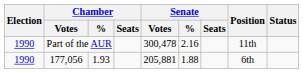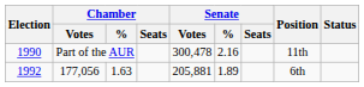177,056 | Election: 1990 -> 1992
177,056 | Chamber / %: 1.93 -> 1.63
177,056 | Senate / %: 1.88 -> 1.89
